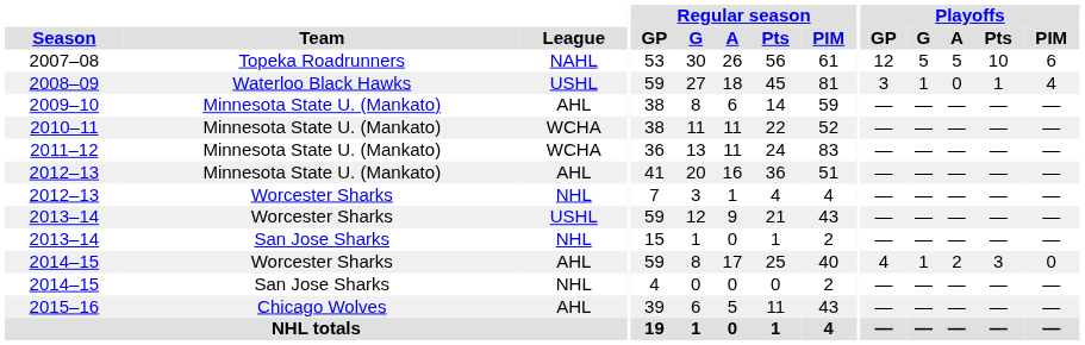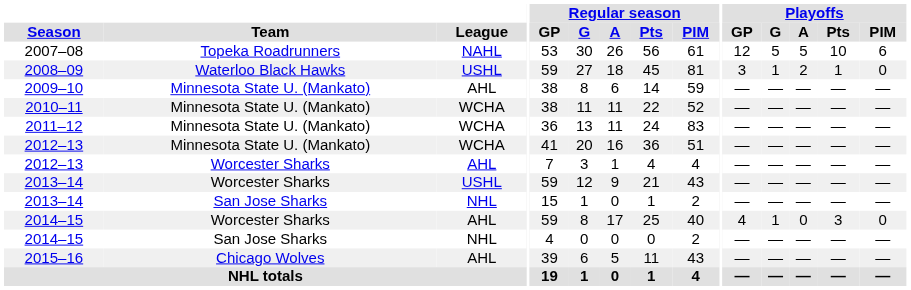2008–09 | Playoffs / A: 0 -> 2
2008–09 | Playoffs / PIM: 4 -> 0
2012–13 / Minnesota State U. (Mankato) | League: AHL -> WCHA
2012–13 / Worcester Sharks | League: NHL -> AHL
2014–15 / Worcester Sharks | Playoffs / A: 2 -> 0
